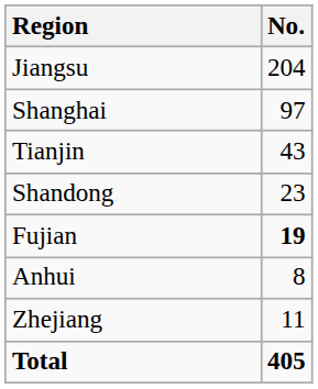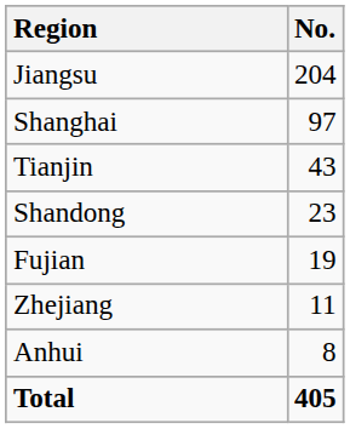Fujian | No.: bold -> normal
rows swapped: Zhejiang <-> Anhui
